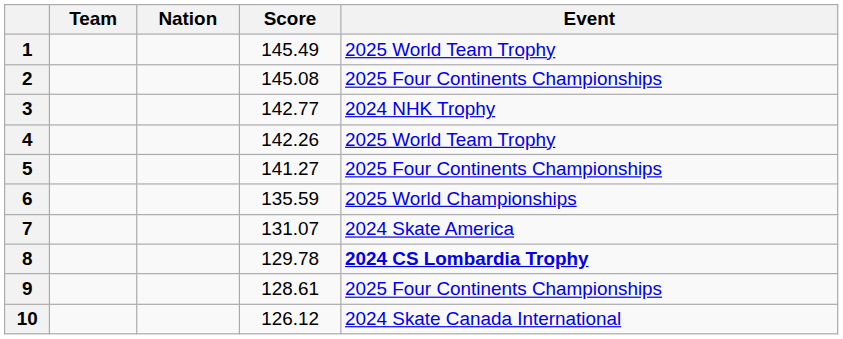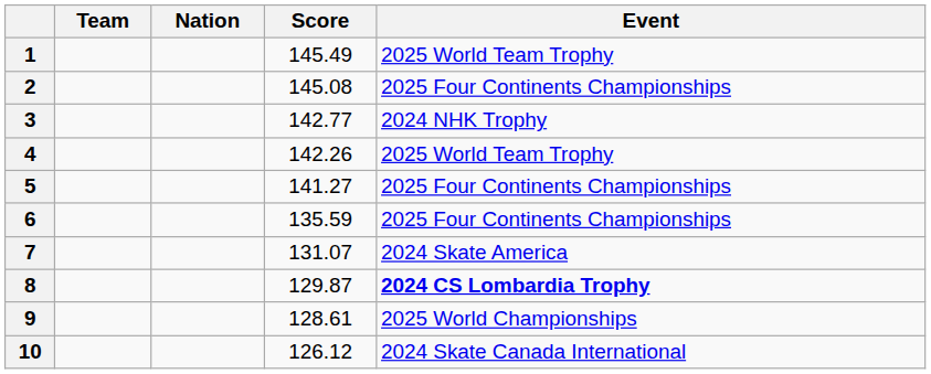6 | Event: 2025 World Championships -> 2025 Four Continents Championships
8 | Score: 129.78 -> 129.87
9 | Event: 2025 Four Continents Championships -> 2025 World Championships
